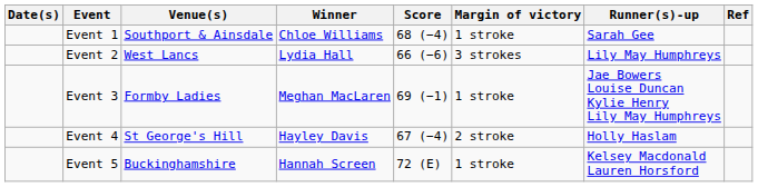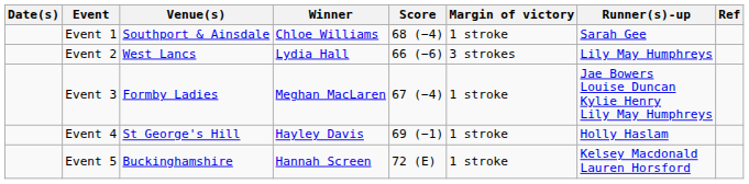Event 3 | Score: 69 (−1) -> 67 (−4)
Event 4 | Score: 67 (−4) -> 69 (−1)
Event 4 | Margin of victory: 2 stroke -> 1 stroke
